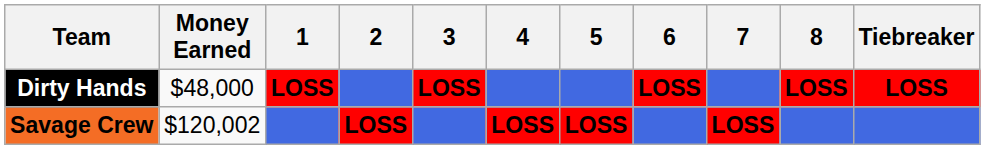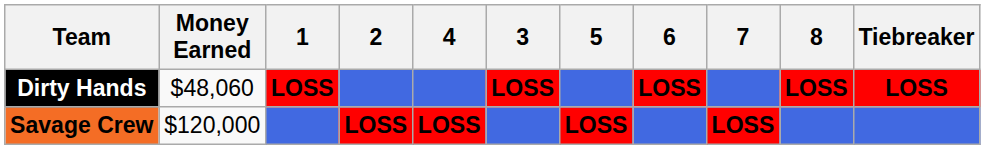columns swapped: 3 <-> 4
Dirty Hands | Money Earned: $48,000 -> $48,060
Savage Crew | Money Earned: $120,002 -> $120,000
